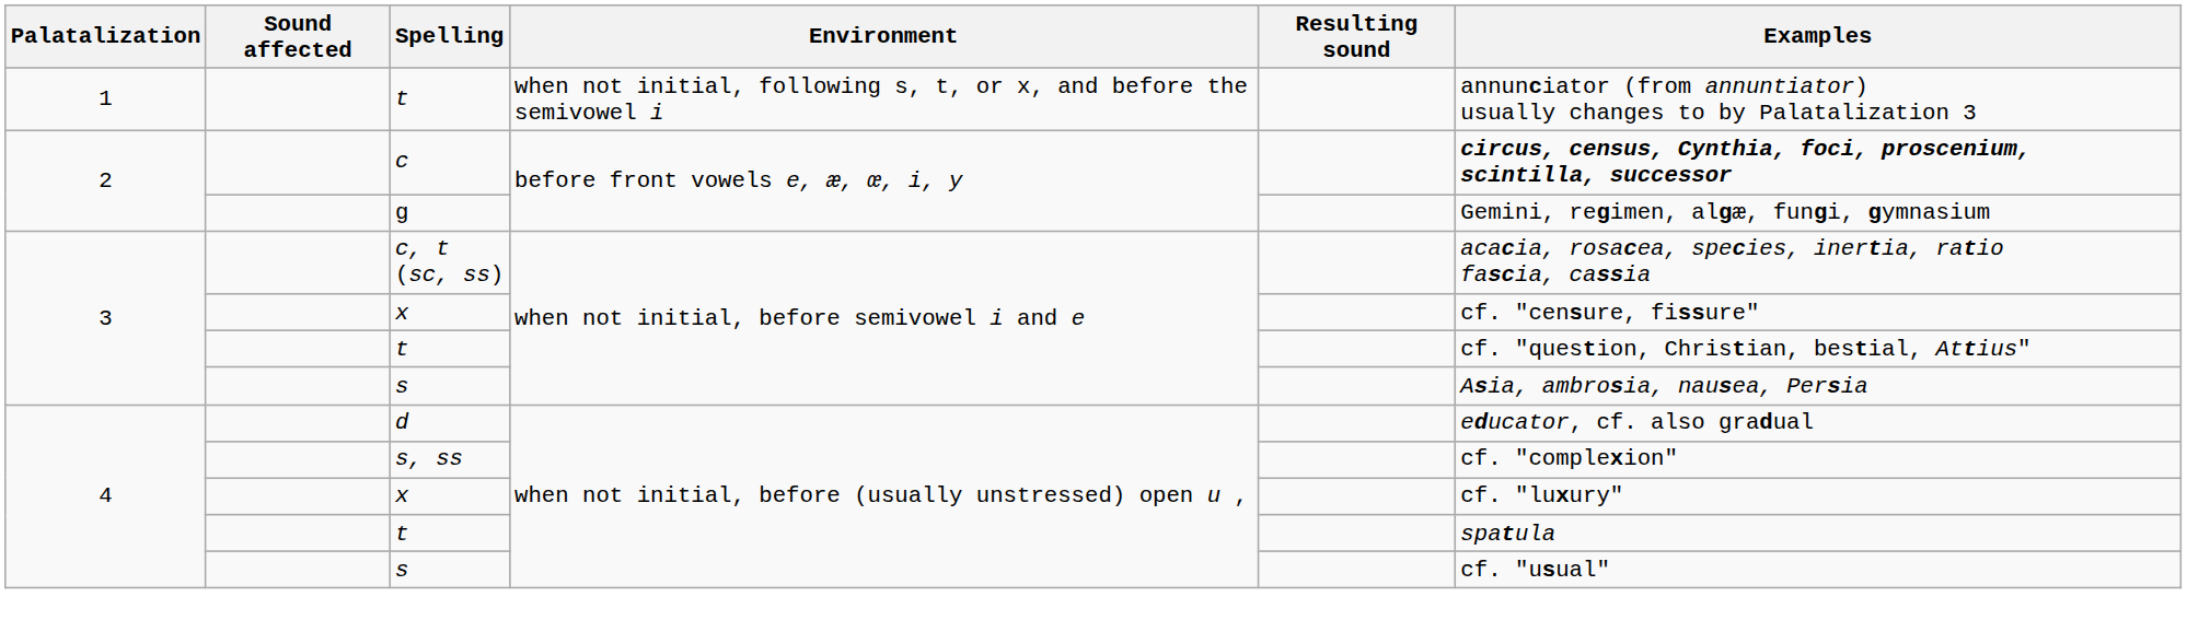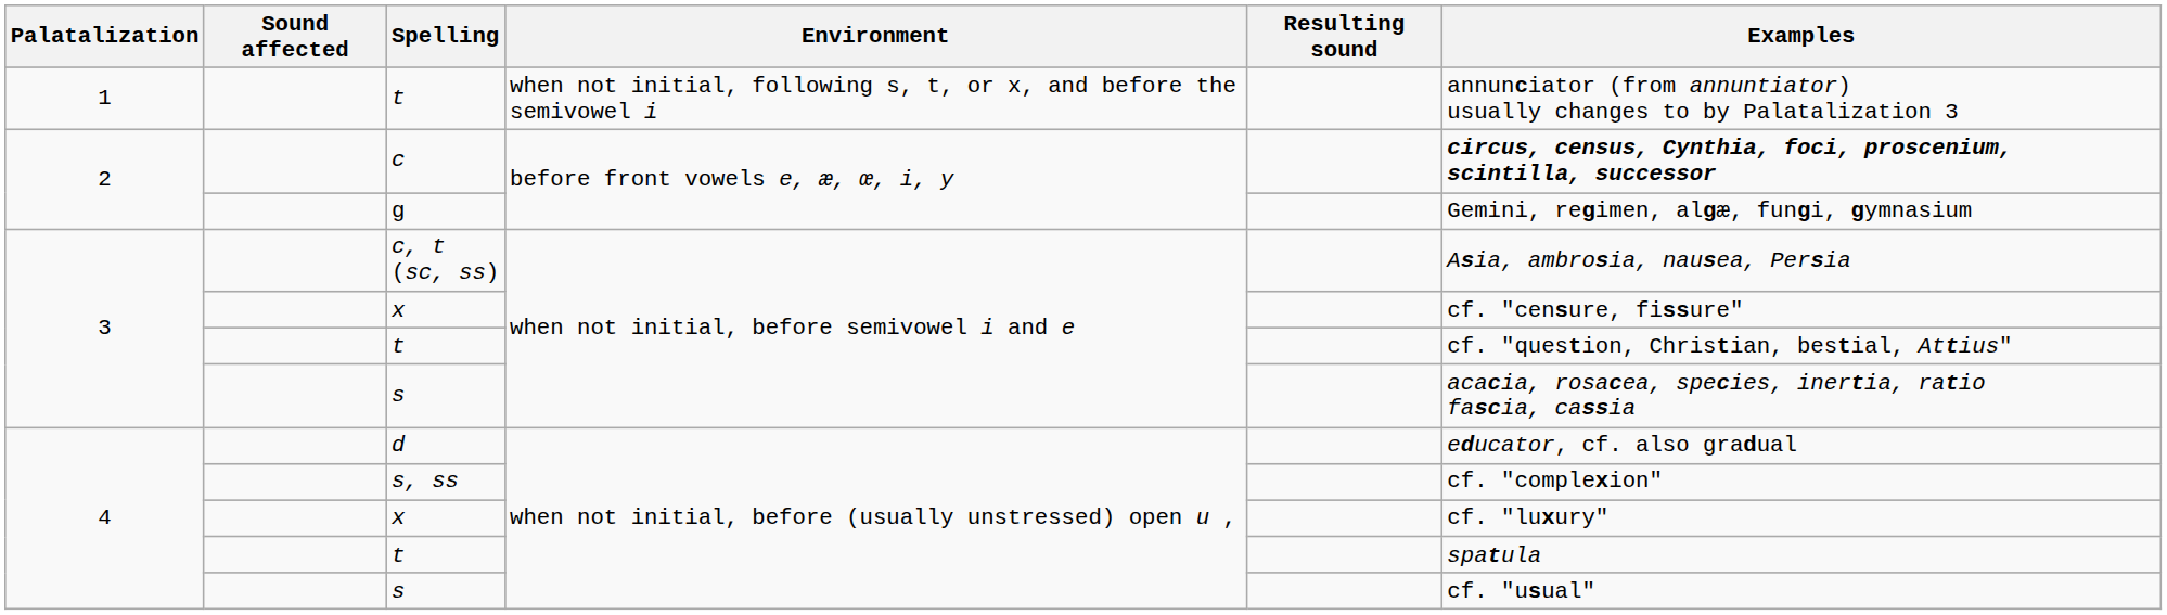c, t (sc, ss) | Examples: acacia, rosacea, species, inertia, ratio fascia, cassia -> Asia, ambrosia, nausea, Persia
3 / s | Examples: Asia, ambrosia, nausea, Persia -> acacia, rosacea, species, inertia, ratio fascia, cassia
